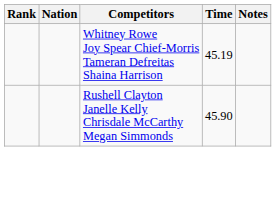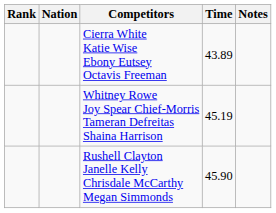+ row: Cierra White Katie Wise Ebony Eutsey Octavis Freeman | 43.89
